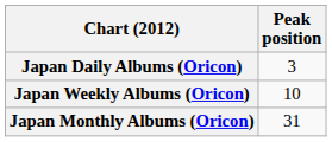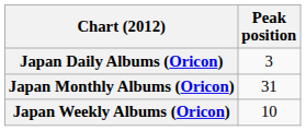rows swapped: Japan Weekly Albums (Oricon) <-> Japan Monthly Albums (Oricon)
